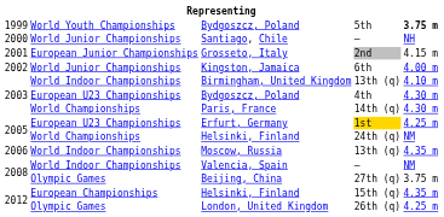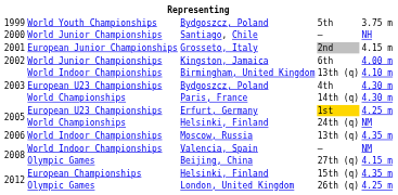5th | column 5: bold -> normal
27th (q) | column 5: 3.75 m -> 4.15 m
